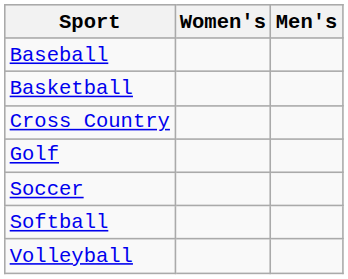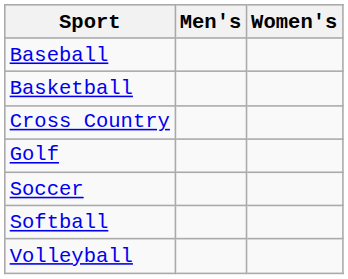columns swapped: Men's <-> Women's
